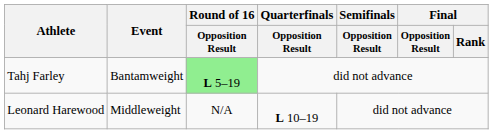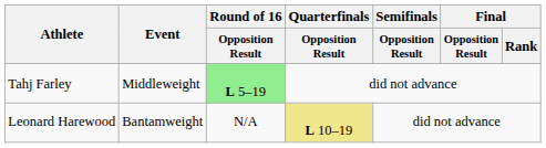Tahj Farley | Event: Bantamweight -> Middleweight
Leonard Harewood | Event: Middleweight -> Bantamweight
Leonard Harewood | Quarterfinals / Opposition Result: no background -> khaki background
